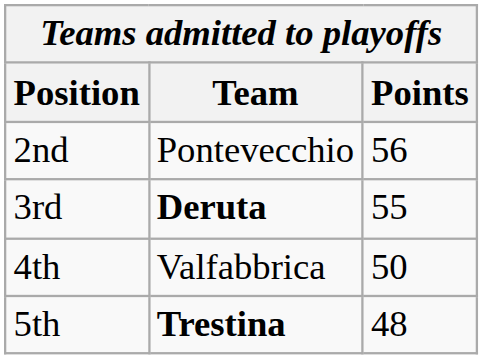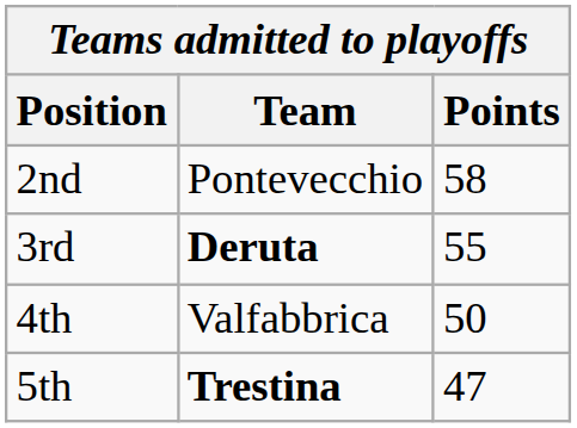2nd | Points: 56 -> 58
5th | Points: 48 -> 47
